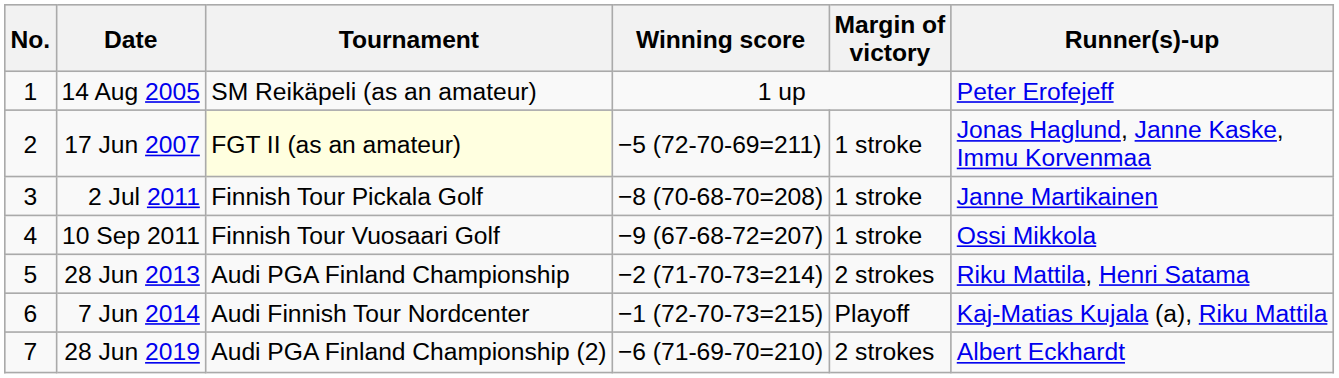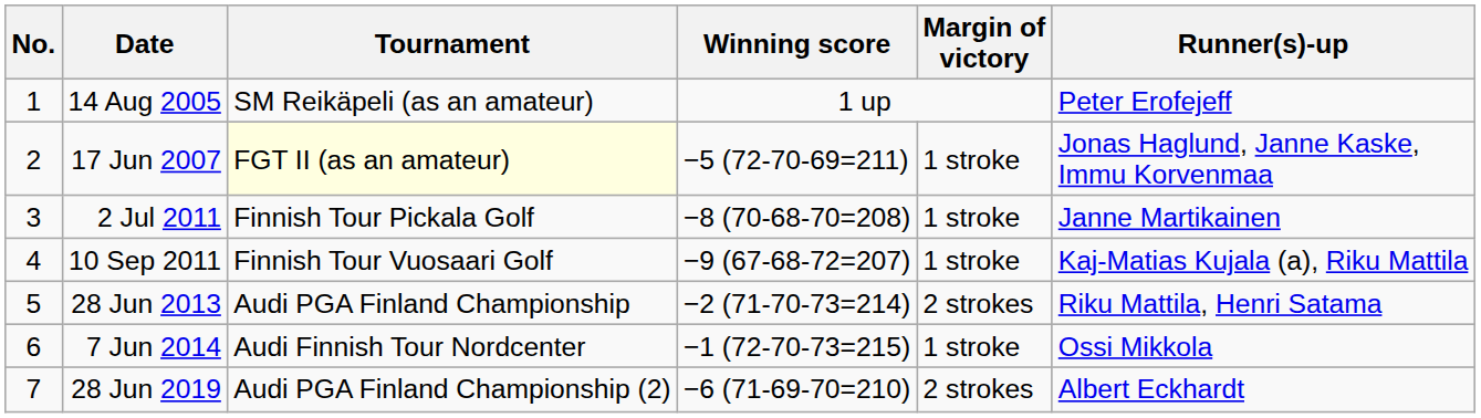10 Sep 2011 | Runner(s)-up: Ossi Mikkola -> Kaj-Matias Kujala (a), Riku Mattila
7 Jun 2014 | Margin of victory: Playoff -> 1 stroke
7 Jun 2014 | Runner(s)-up: Kaj-Matias Kujala (a), Riku Mattila -> Ossi Mikkola
